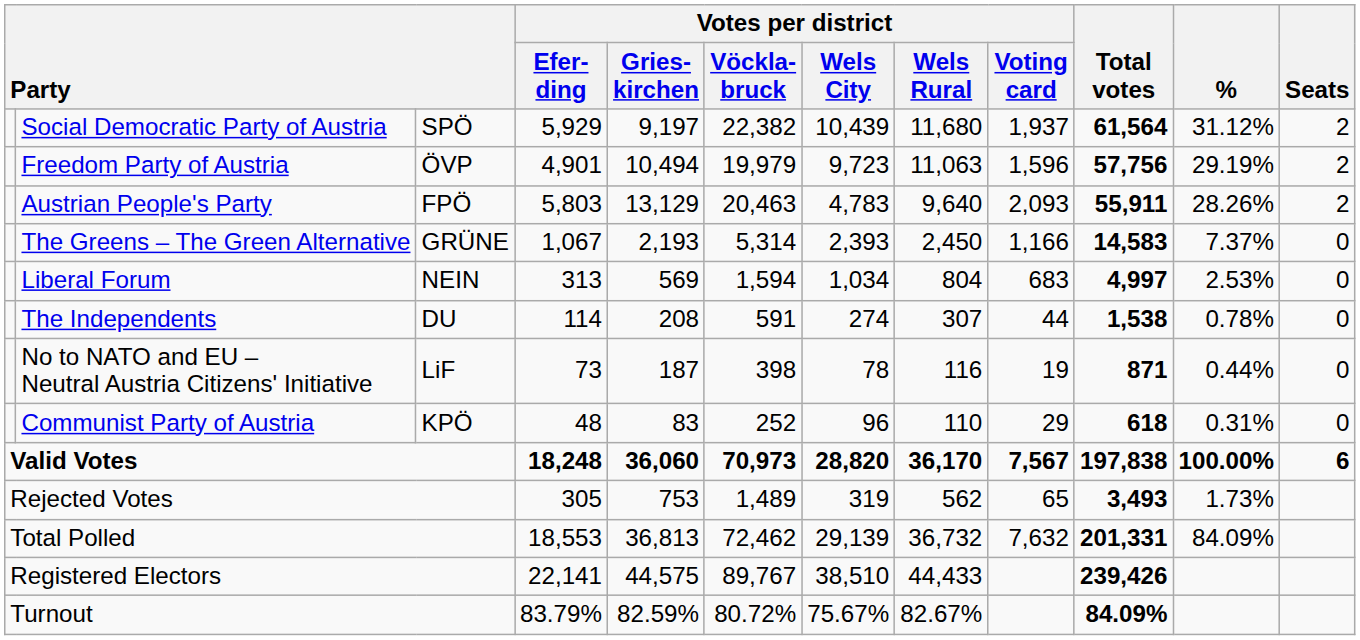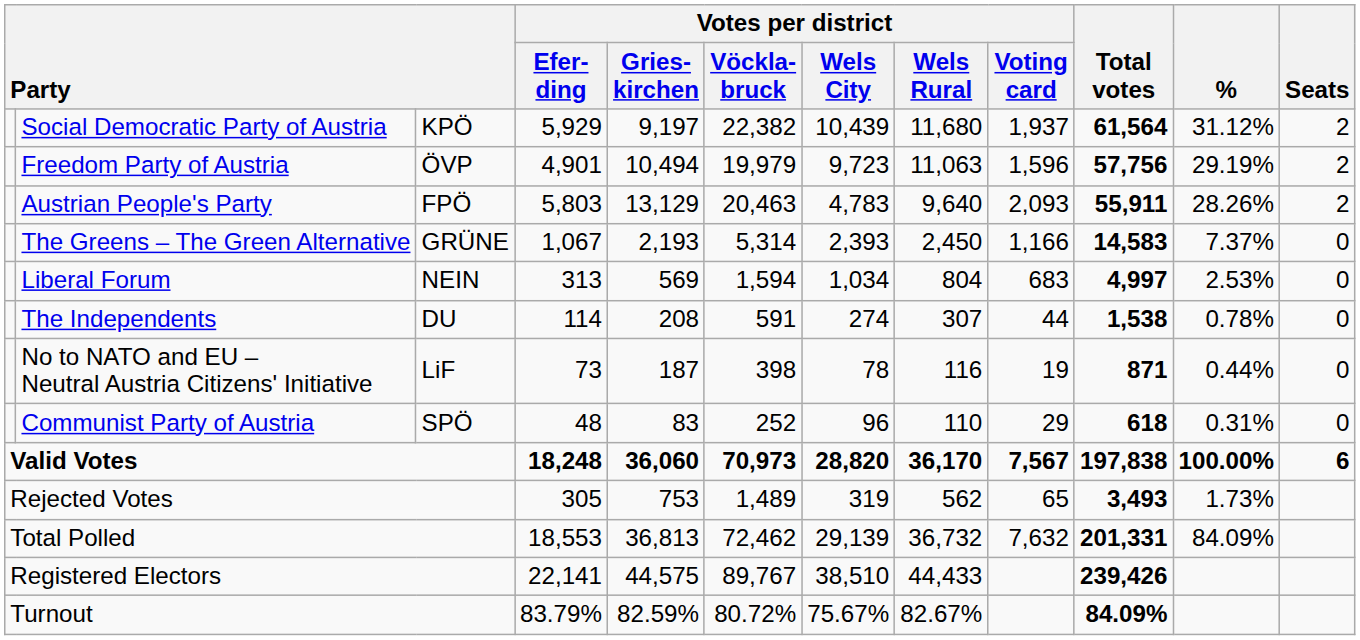Social Democratic Party of Austria | column 3: SPÖ -> KPÖ
Communist Party of Austria | column 3: KPÖ -> SPÖ
